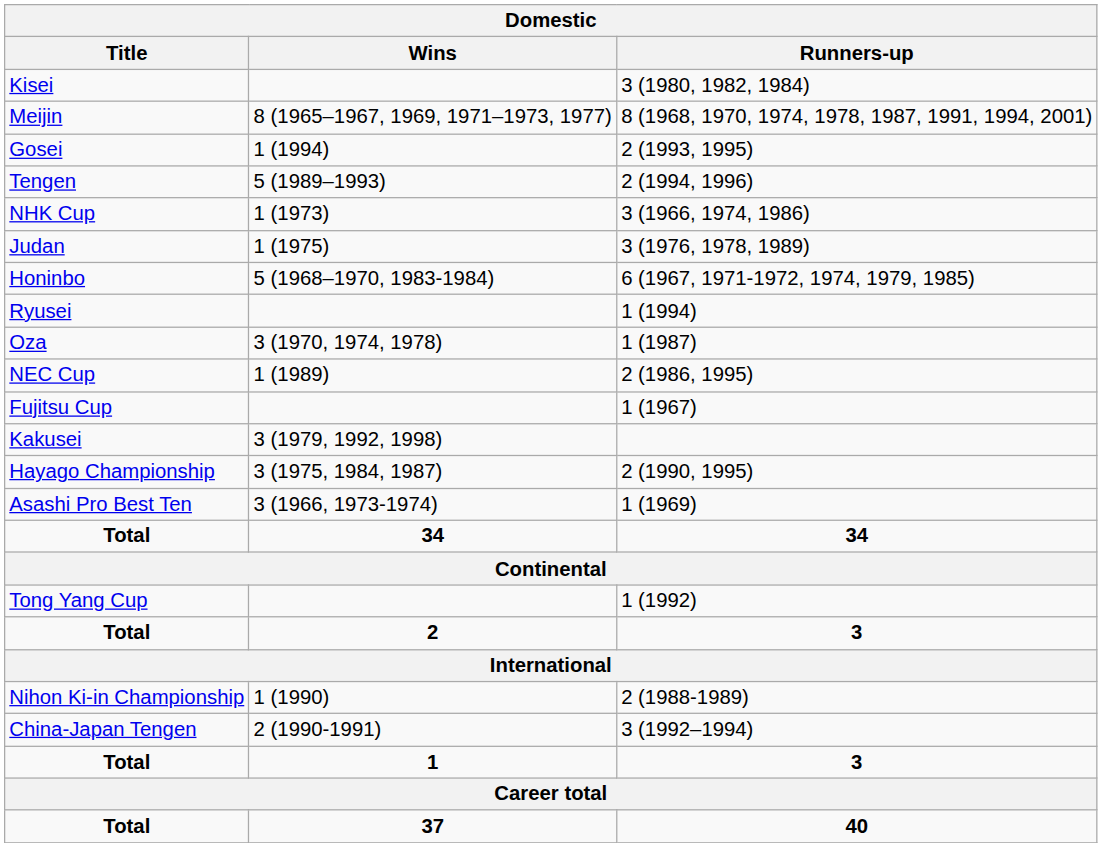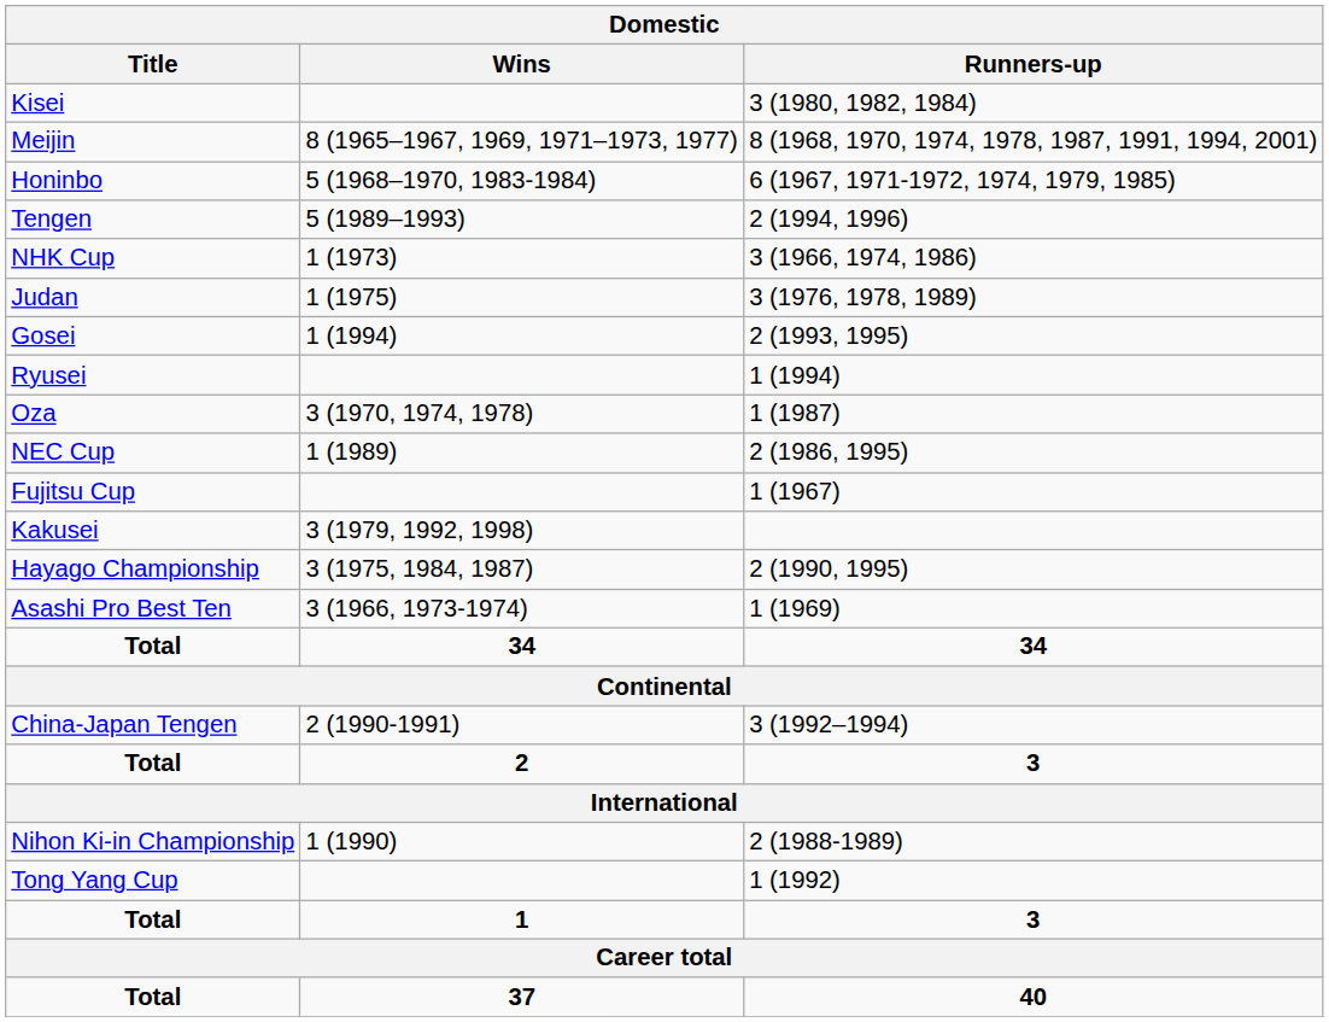rows swapped: 6 (1967, 1971-1972, 1974, 1979, 1985) <-> 2 (1993, 1995)
rows swapped: 3 (1992–1994) <-> 1 (1992)
